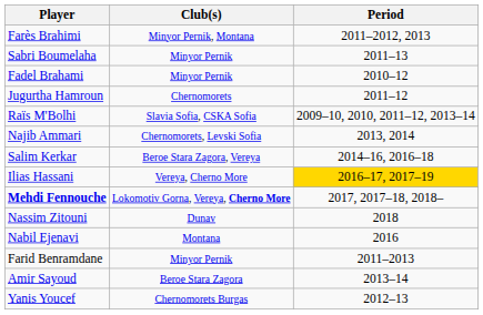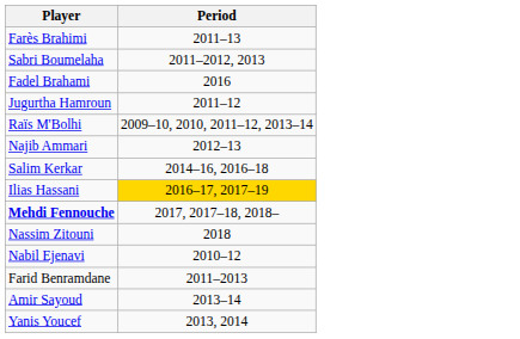- column: Club(s) | Minyor Pernik, Montana | Minyor Pernik | Minyor Pernik | Chernomorets | Slavia Sofia, CSKA Sofia | Chernomorets, Levski Sofia | Beroe Stara Zagora, Vereya | Vereya, Cherno More | Lokomotiv Gorna, Vereya, Cherno More | Dunav | Montana | Minyor Pernik | Beroe Stara Zagora | Chernomorets Burgas
Farès Brahimi | Period: 2011–2012, 2013 -> 2011–13
Sabri Boumelaha | Period: 2011–13 -> 2011–2012, 2013
Fadel Brahami | Period: 2010–12 -> 2016
Najib Ammari | Period: 2013, 2014 -> 2012–13
Nabil Ejenavi | Period: 2016 -> 2010–12
Yanis Youcef | Period: 2012–13 -> 2013, 2014
